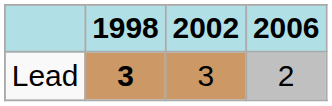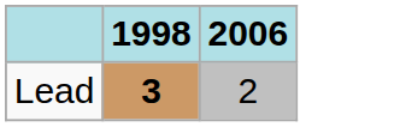- column: 2002 | 3
